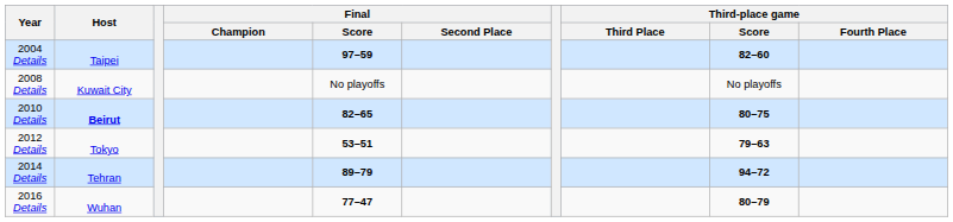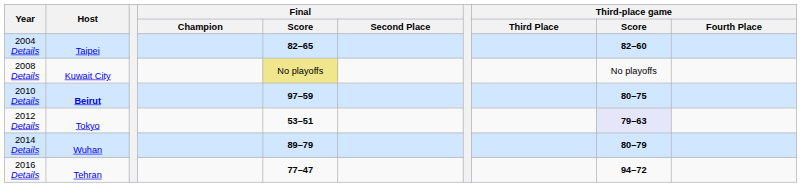2004 Details | Final / Score: 97–59 -> 82–65
2008 Details | Final / Score: no background -> khaki background
2010 Details | Final / Score: 82–65 -> 97–59
2012 Details | Third-place game / Score: no background -> lavender background
2014 Details | Host: Tehran -> Wuhan
2014 Details | Third-place game / Score: 94–72 -> 80–79
2016 Details | Host: Wuhan -> Tehran
2016 Details | Third-place game / Score: 80–79 -> 94–72
